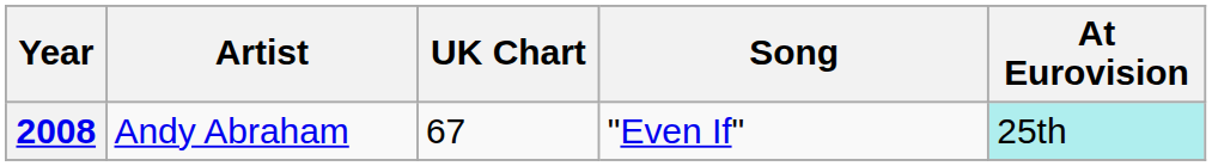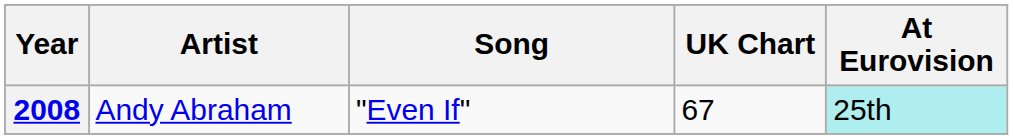columns swapped: Song <-> UK Chart
